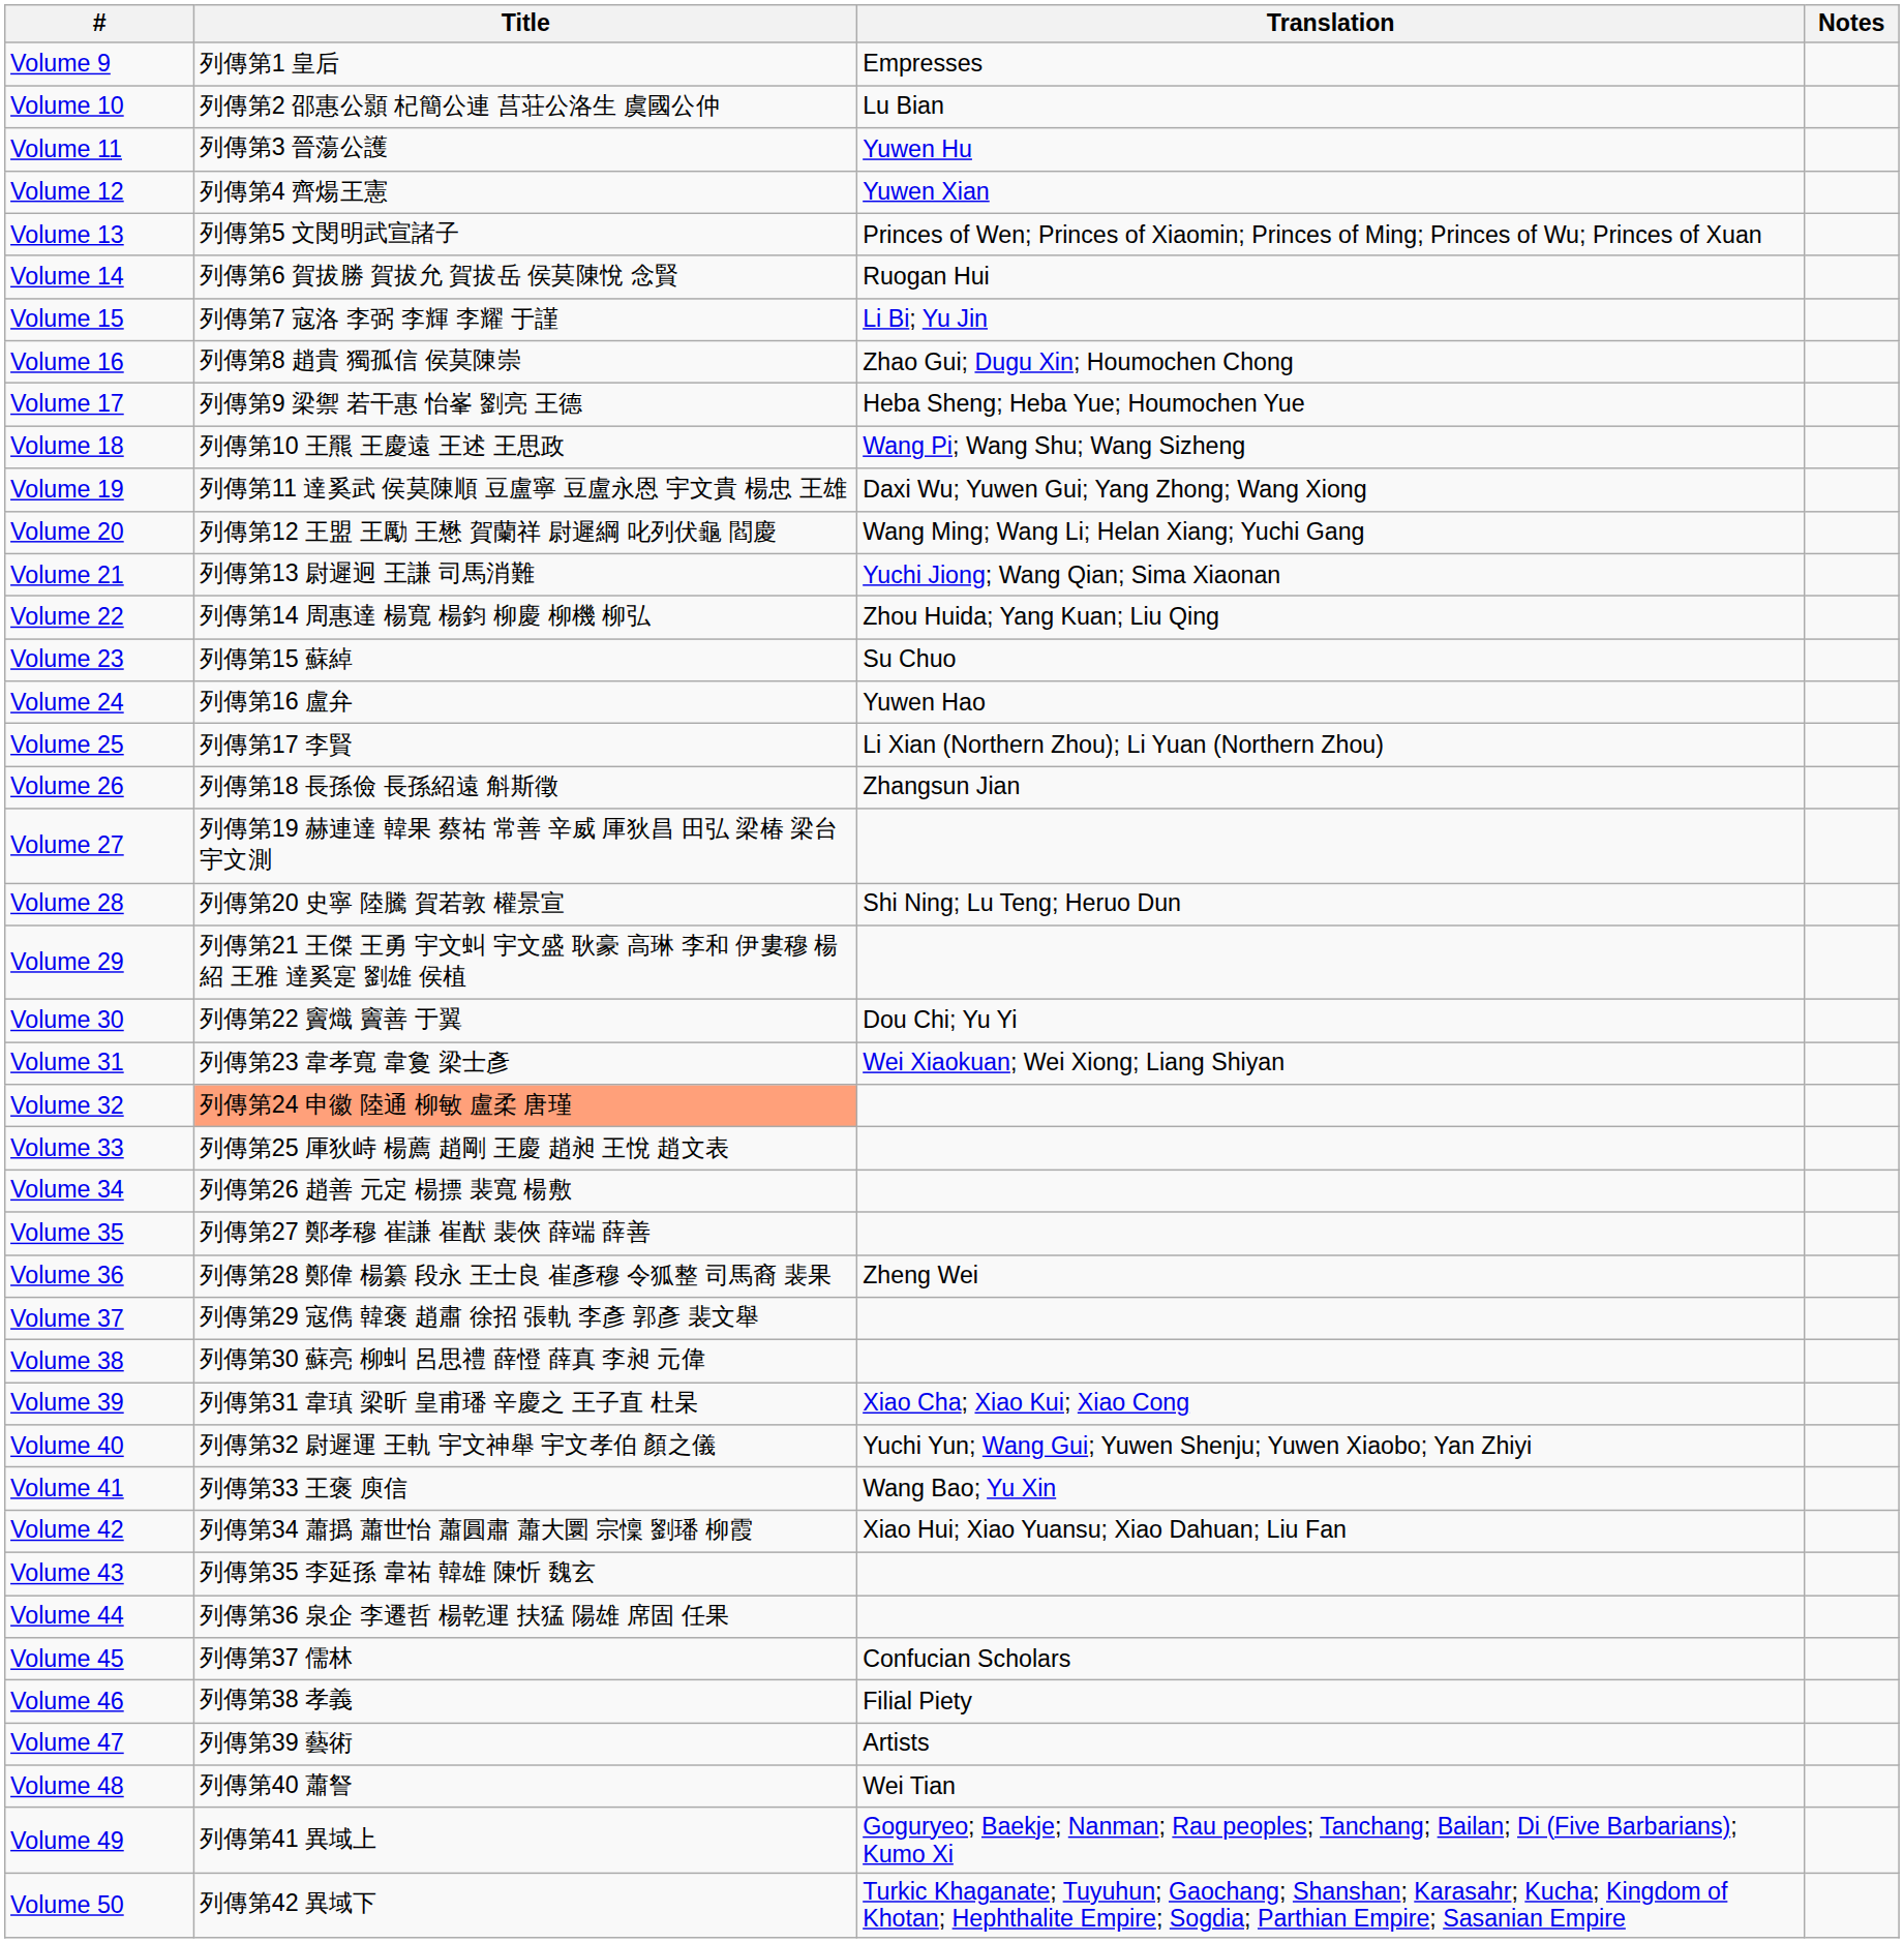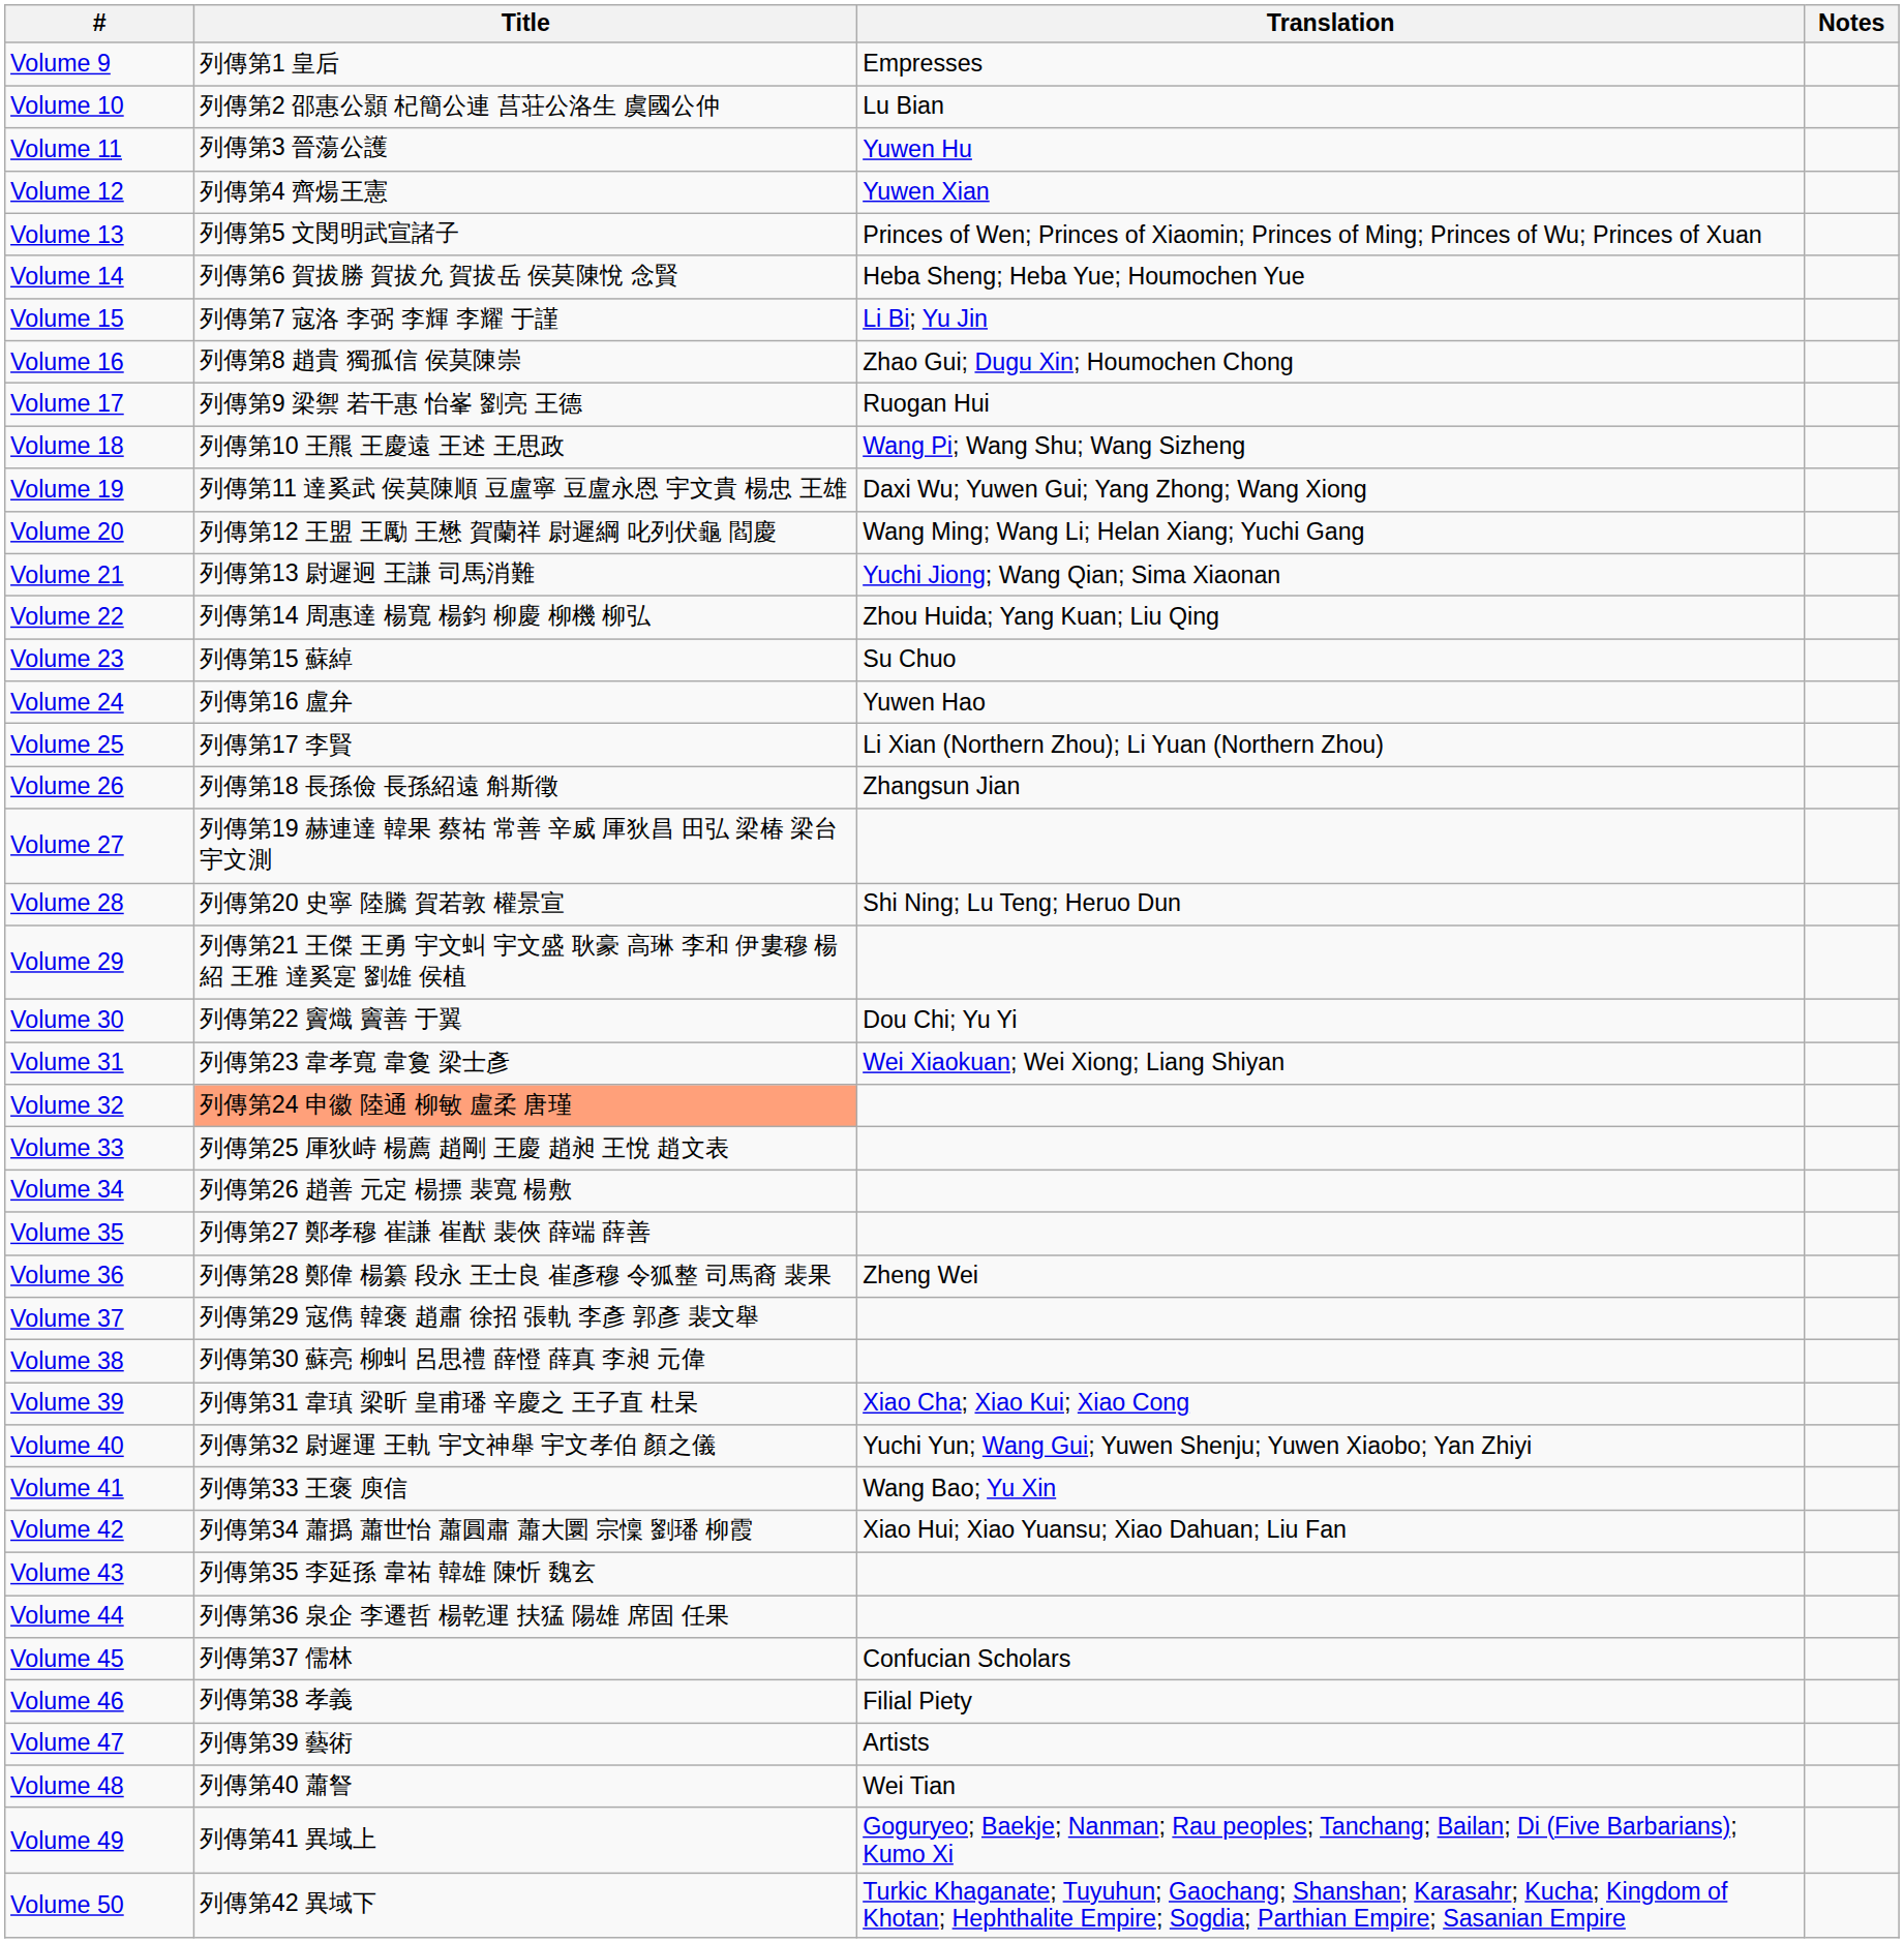Volume 14 | Translation: Ruogan Hui -> Heba Sheng; Heba Yue; Houmochen Yue
Volume 17 | Translation: Heba Sheng; Heba Yue; Houmochen Yue -> Ruogan Hui
